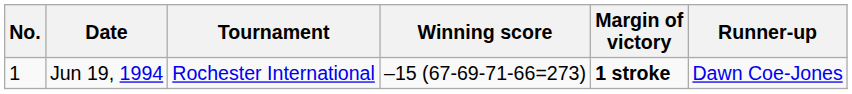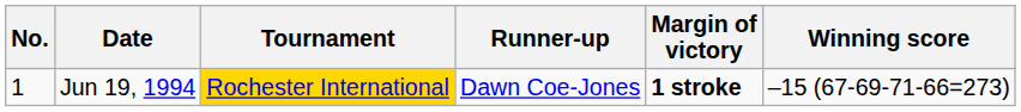columns swapped: Winning score <-> Runner-up
Jun 19, 1994 | Tournament: no background -> gold background
